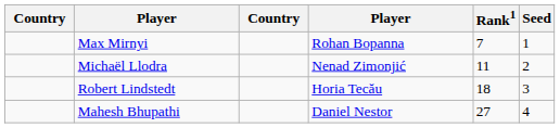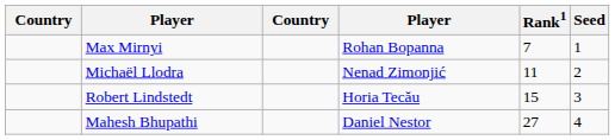Robert Lindstedt | Rank1: 18 -> 15
